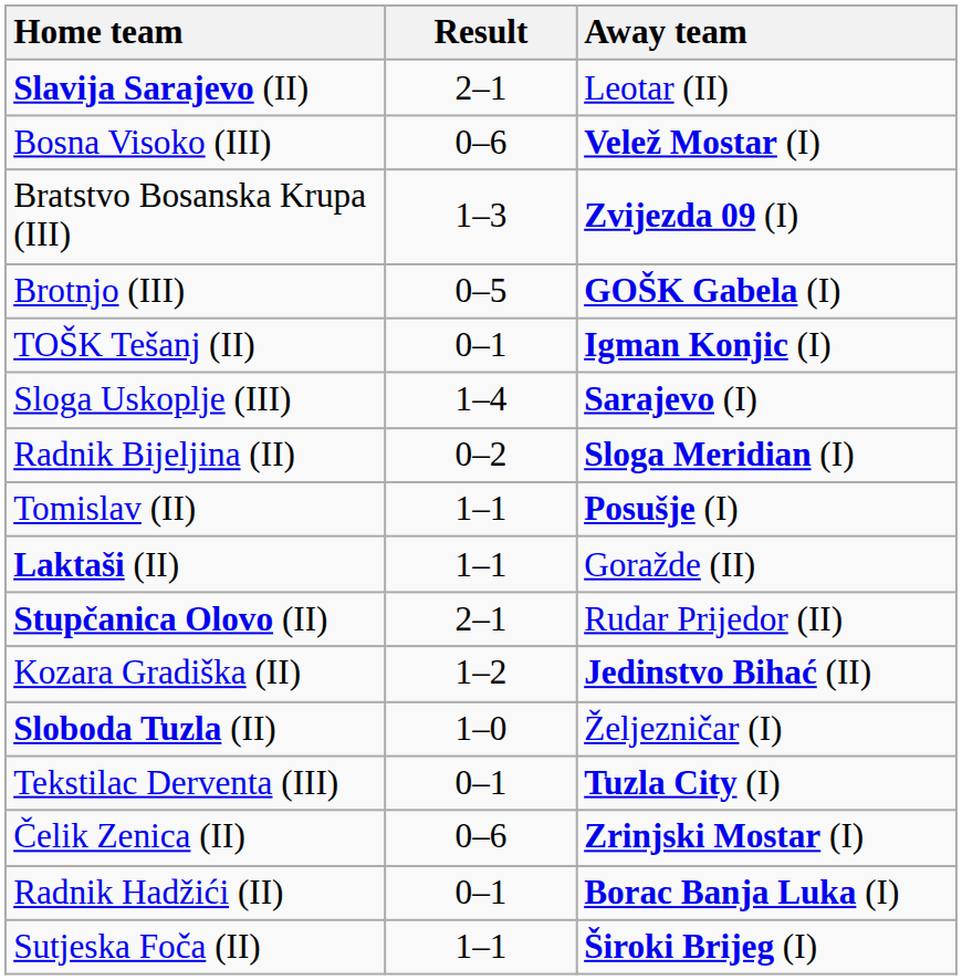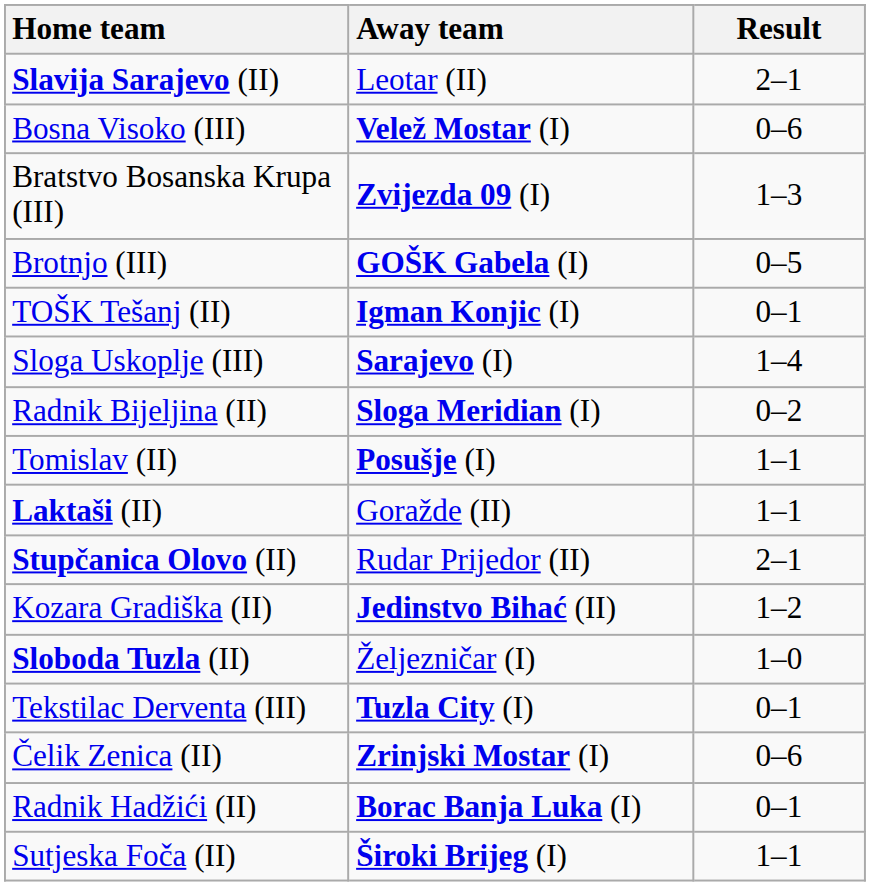columns swapped: Away team <-> Result
